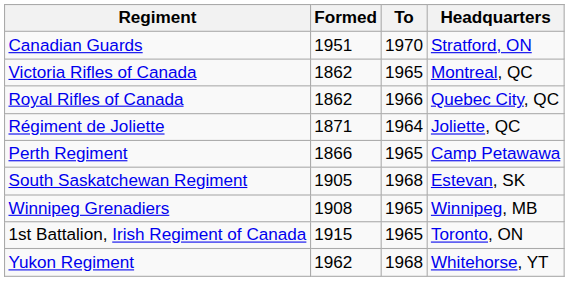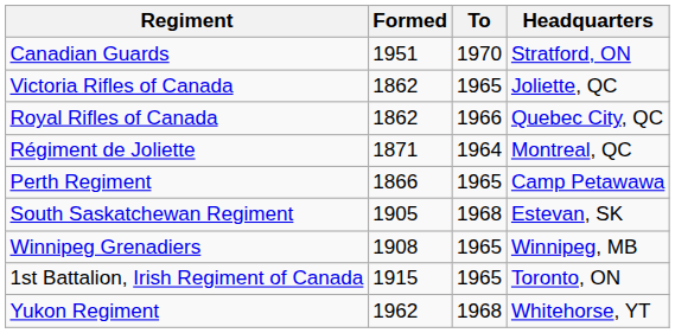Victoria Rifles of Canada | Headquarters: Montreal, QC -> Joliette, QC
Régiment de Joliette | Headquarters: Joliette, QC -> Montreal, QC
